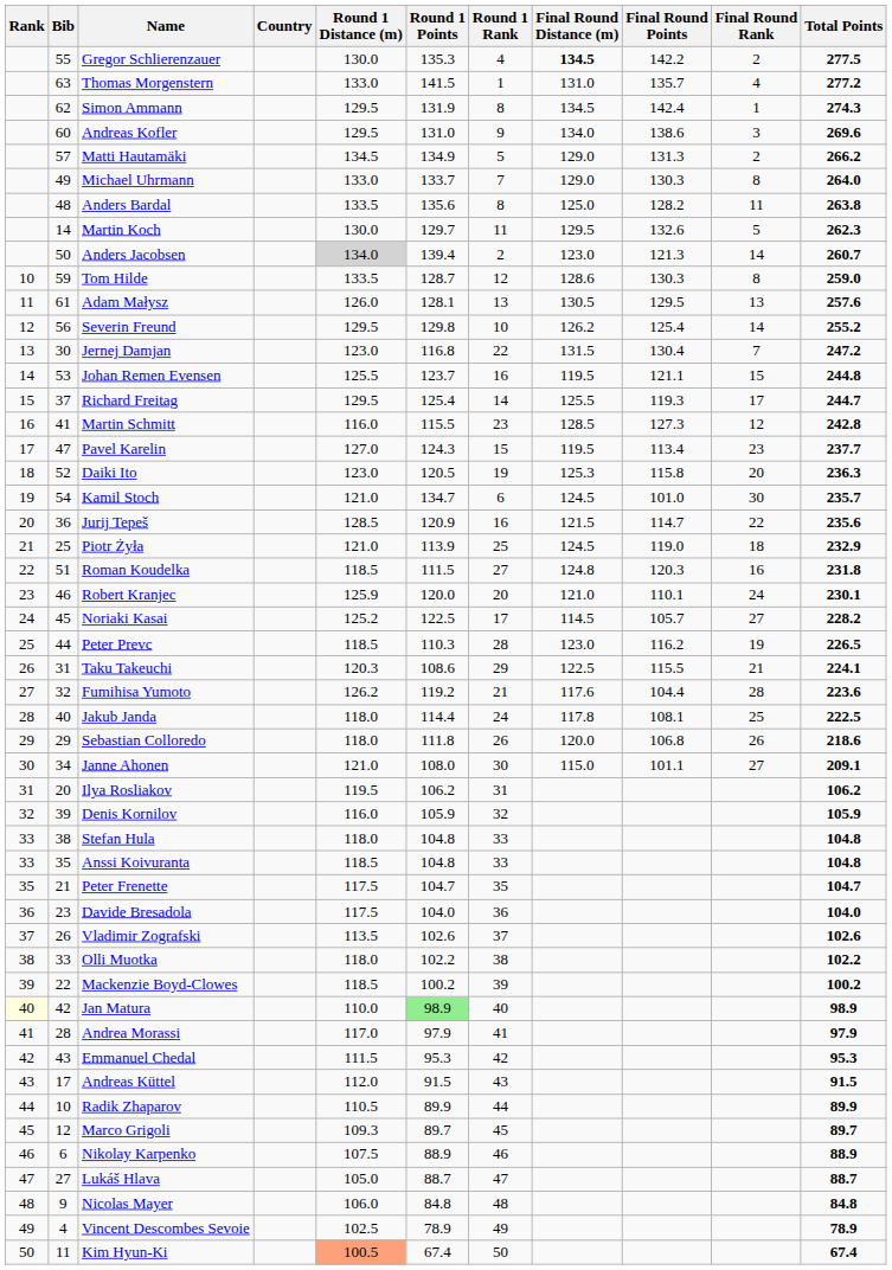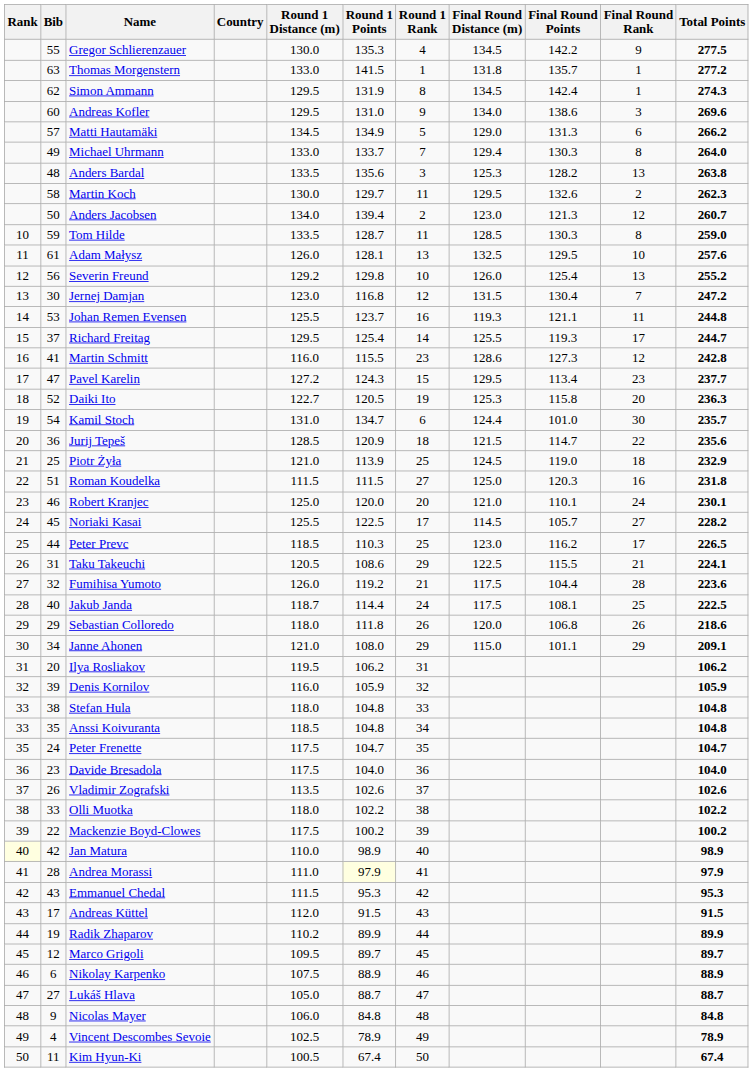Gregor Schlierenzauer | Final Round Distance (m): bold -> normal
Gregor Schlierenzauer | Final Round Rank: 2 -> 9
Thomas Morgenstern | Final Round Distance (m): 131.0 -> 131.8
Thomas Morgenstern | Final Round Rank: 4 -> 1
Matti Hautamäki | Final Round Rank: 2 -> 6
Michael Uhrmann | Final Round Distance (m): 129.0 -> 129.4
Anders Bardal | Round 1 Rank: 8 -> 3
Anders Bardal | Final Round Distance (m): 125.0 -> 125.3
Anders Bardal | Final Round Rank: 11 -> 13
Martin Koch | Bib: 14 -> 58
Martin Koch | Final Round Rank: 5 -> 2
Anders Jacobsen | Round 1 Distance (m): lightgrey background -> no background
Anders Jacobsen | Final Round Rank: 14 -> 12
Tom Hilde | Round 1 Rank: 12 -> 11
Tom Hilde | Final Round Distance (m): 128.6 -> 128.5
Adam Małysz | Final Round Distance (m): 130.5 -> 132.5
Adam Małysz | Final Round Rank: 13 -> 10
Severin Freund | Round 1 Distance (m): 129.5 -> 129.2
Severin Freund | Final Round Distance (m): 126.2 -> 126.0
Severin Freund | Final Round Rank: 14 -> 13
Jernej Damjan | Round 1 Rank: 22 -> 12
Johan Remen Evensen | Final Round Distance (m): 119.5 -> 119.3
Johan Remen Evensen | Final Round Rank: 15 -> 11
Martin Schmitt | Final Round Distance (m): 128.5 -> 128.6
Pavel Karelin | Round 1 Distance (m): 127.0 -> 127.2
Pavel Karelin | Final Round Distance (m): 119.5 -> 129.5
Daiki Ito | Round 1 Distance (m): 123.0 -> 122.7
Kamil Stoch | Round 1 Distance (m): 121.0 -> 131.0
Kamil Stoch | Final Round Distance (m): 124.5 -> 124.4
Jurij Tepeš | Round 1 Rank: 16 -> 18
Roman Koudelka | Round 1 Distance (m): 118.5 -> 111.5
Roman Koudelka | Final Round Distance (m): 124.8 -> 125.0
Robert Kranjec | Round 1 Distance (m): 125.9 -> 125.0
Noriaki Kasai | Round 1 Distance (m): 125.2 -> 125.5
Peter Prevc | Round 1 Rank: 28 -> 25
Peter Prevc | Final Round Rank: 19 -> 17
Taku Takeuchi | Round 1 Distance (m): 120.3 -> 120.5
Fumihisa Yumoto | Round 1 Distance (m): 126.2 -> 126.0
Fumihisa Yumoto | Final Round Distance (m): 117.6 -> 117.5
Jakub Janda | Round 1 Distance (m): 118.0 -> 118.7
Jakub Janda | Final Round Distance (m): 117.8 -> 117.5
Janne Ahonen | Round 1 Rank: 30 -> 29
Janne Ahonen | Final Round Rank: 27 -> 29
Anssi Koivuranta | Round 1 Rank: 33 -> 34
Peter Frenette | Bib: 21 -> 24
Mackenzie Boyd-Clowes | Round 1 Distance (m): 118.5 -> 117.5
Jan Matura | Round 1 Points: lightgreen background -> no background
Andrea Morassi | Round 1 Distance (m): 117.0 -> 111.0
Andrea Morassi | Round 1 Points: no background -> lightyellow background
Radik Zhaparov | Bib: 10 -> 19
Radik Zhaparov | Round 1 Distance (m): 110.5 -> 110.2
Marco Grigoli | Round 1 Distance (m): 109.3 -> 109.5
Kim Hyun-Ki | Round 1 Distance (m): lightsalmon background -> no background
